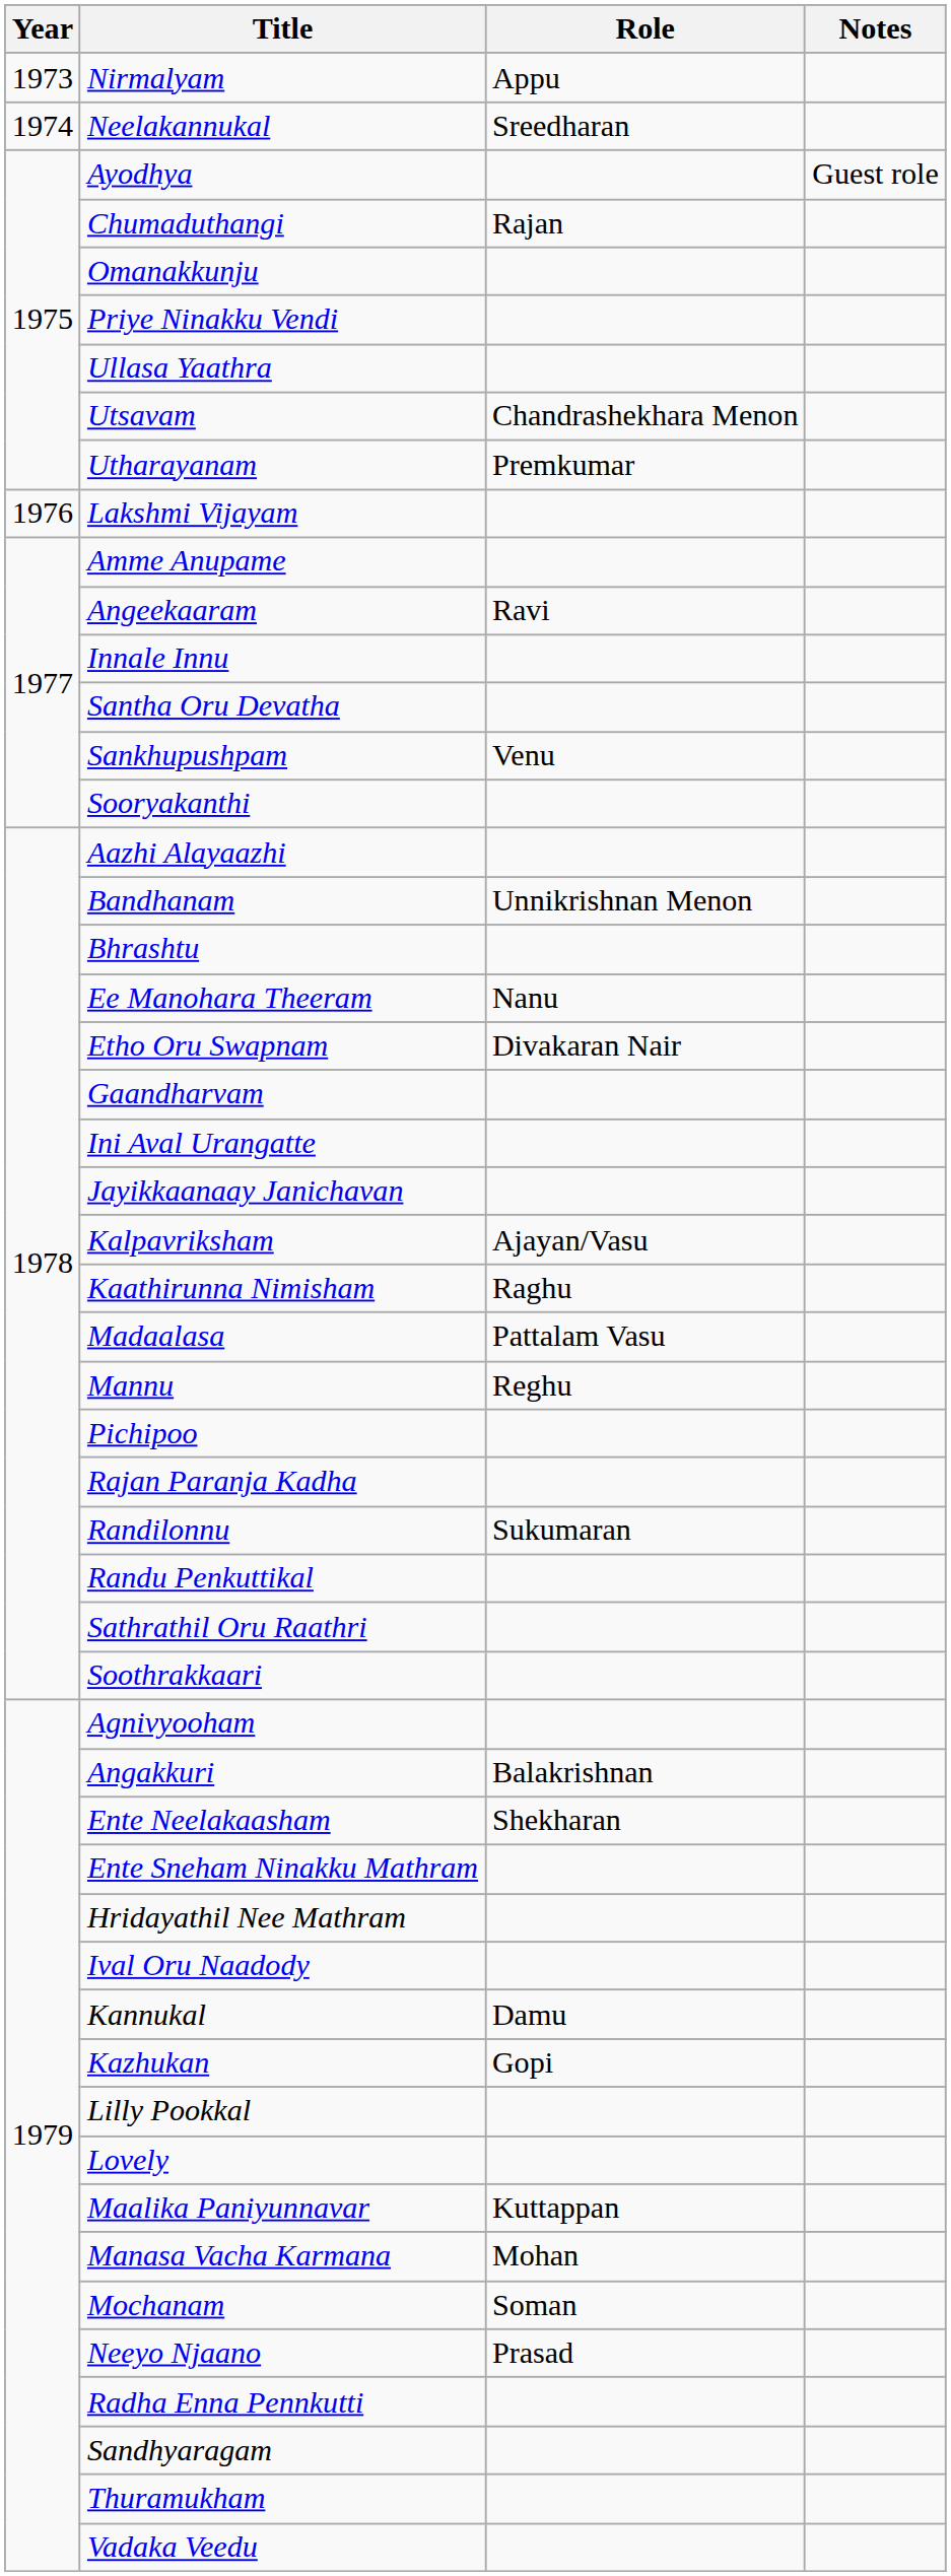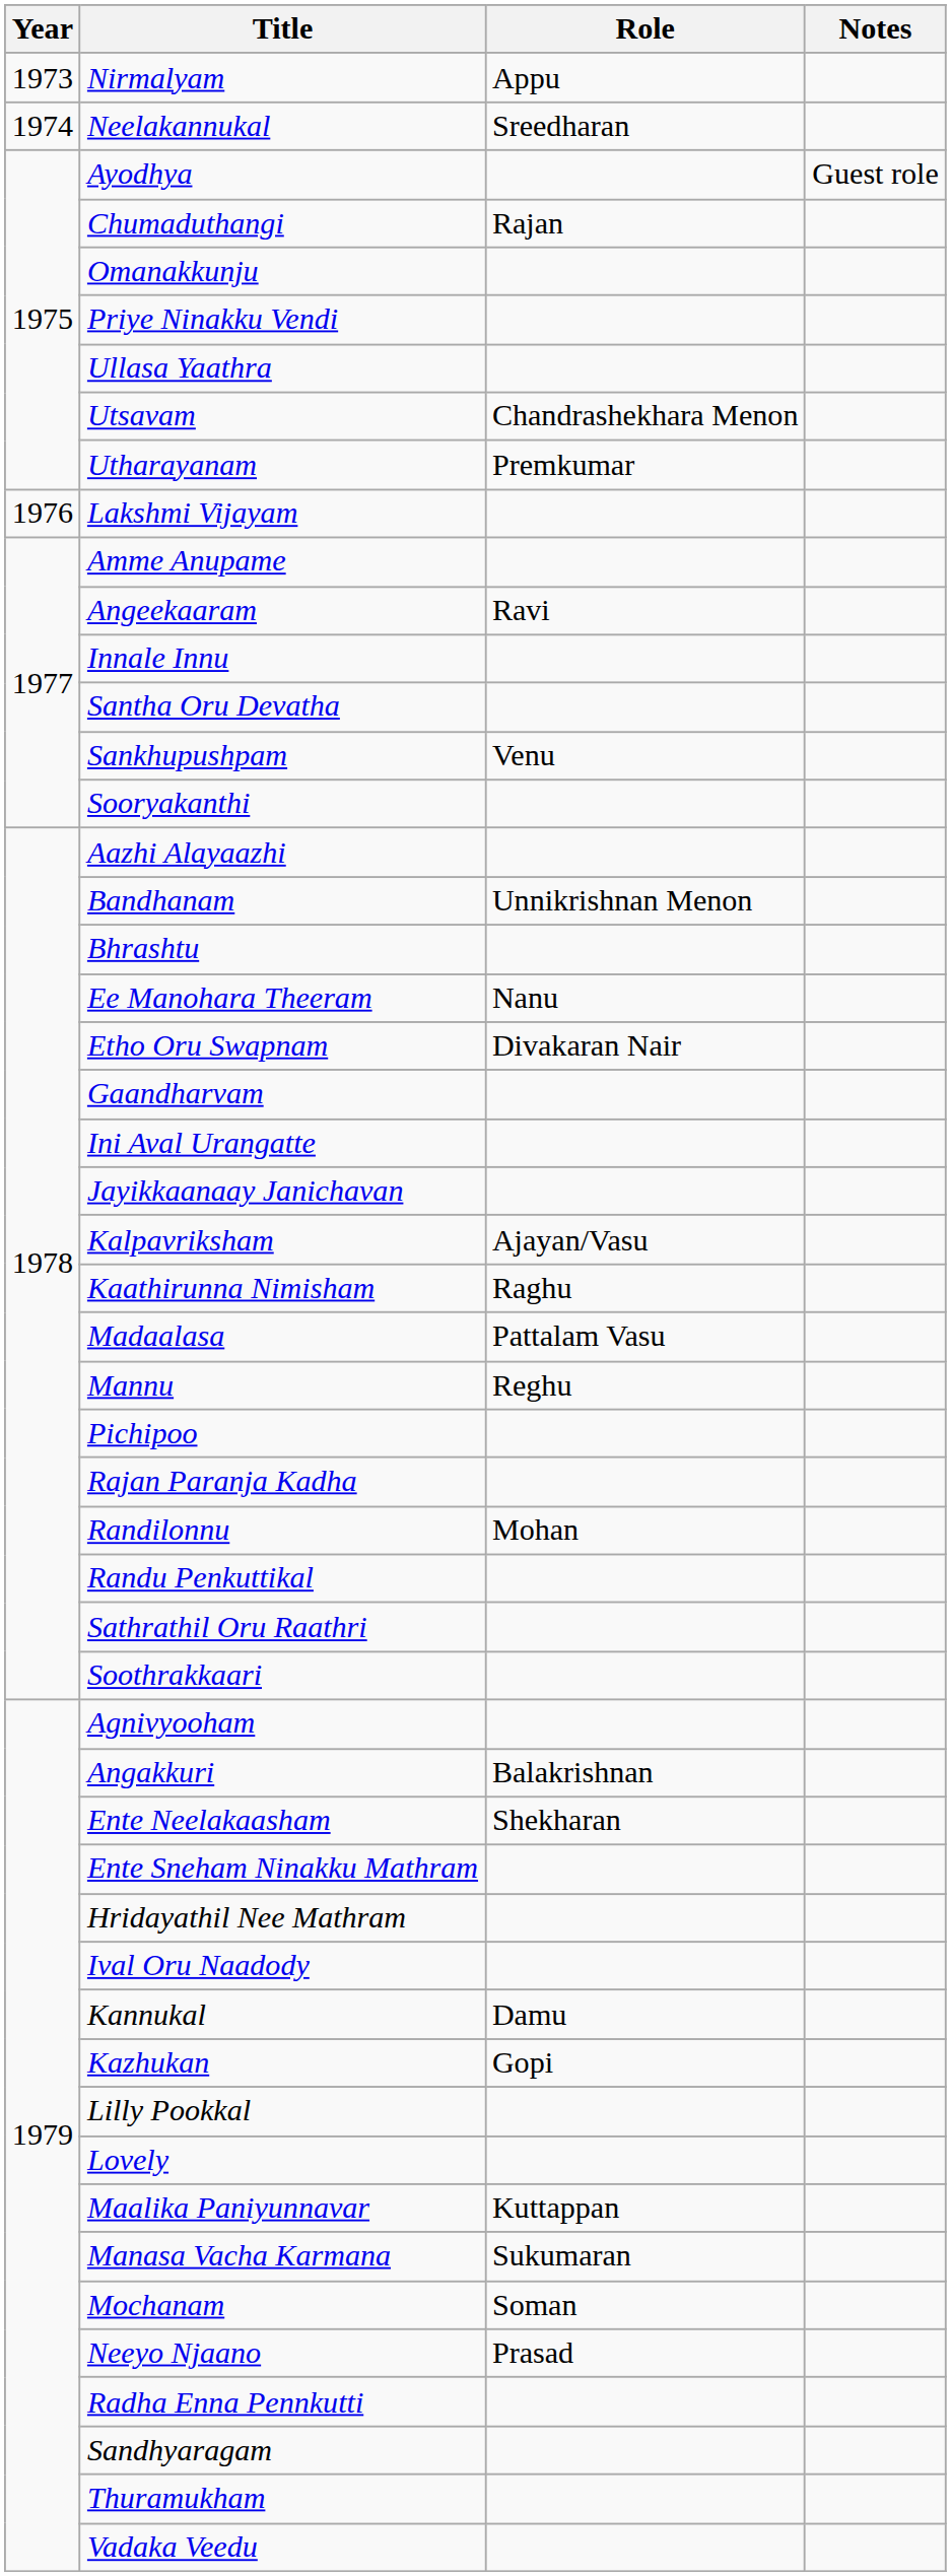Randilonnu | Role: Sukumaran -> Mohan
Manasa Vacha Karmana | Role: Mohan -> Sukumaran
